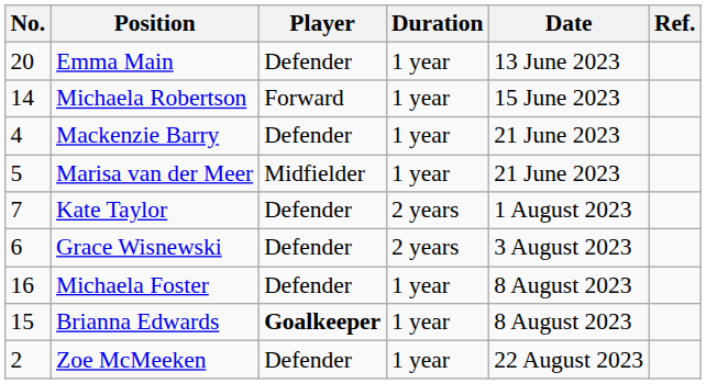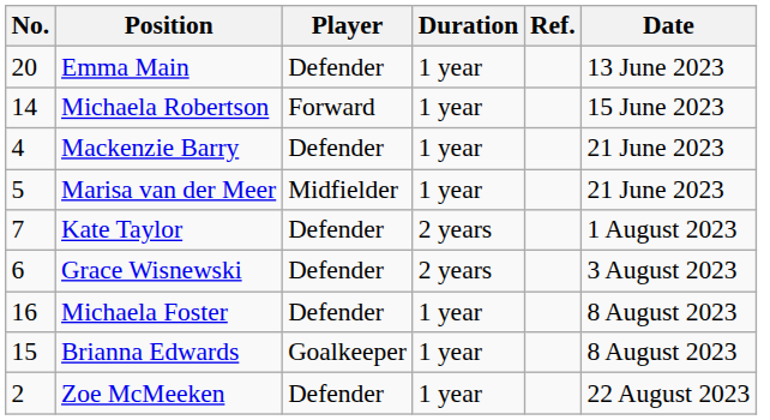columns swapped: Date <-> Ref.
Brianna Edwards | Player: bold -> normal
